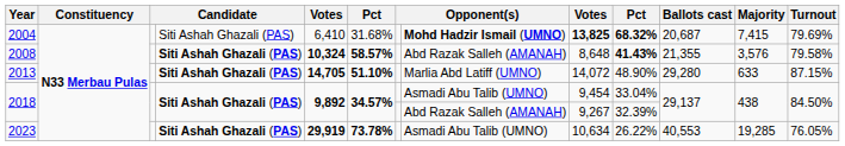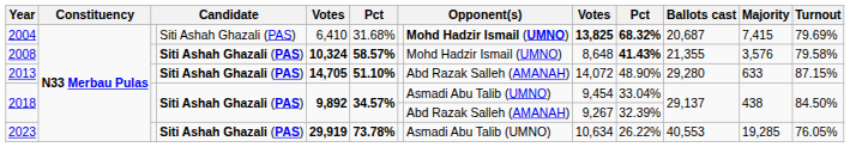2008 | column 8: Abd Razak Salleh (AMANAH) -> Mohd Hadzir Ismail (UMNO)
2013 | column 8: Marlia Abd Latiff (UMNO) -> Abd Razak Salleh (AMANAH)
